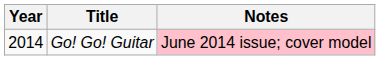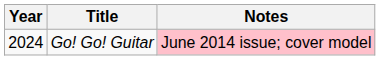Go! Go! Guitar | Year: 2014 -> 2024
